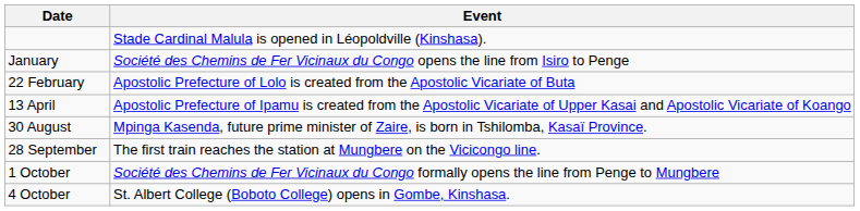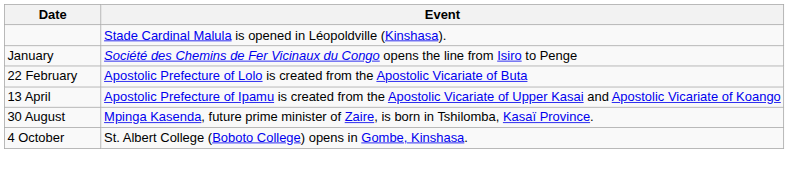- row: 28 September | The first train reaches the station at Mungbere on the Vicicongo line.
- row: 1 October | Société des Chemins de Fer Vicinaux du Congo formally opens the line from Penge to Mungbere
